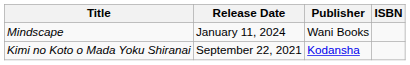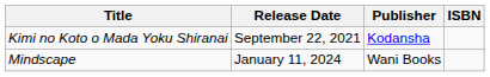rows swapped: Kimi no Koto o Mada Yoku Shiranai <-> Mindscape
